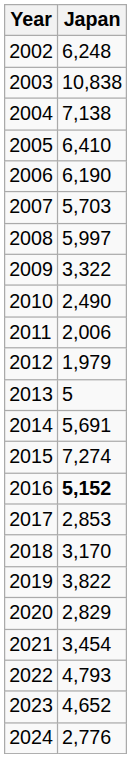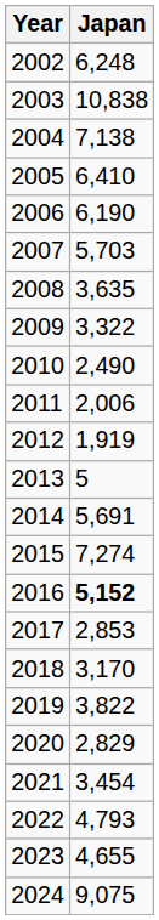2008 | Japan: 5,997 -> 3,635
2012 | Japan: 1,979 -> 1,919
2023 | Japan: 4,652 -> 4,655
2024 | Japan: 2,776 -> 9,075
